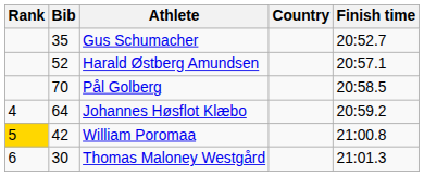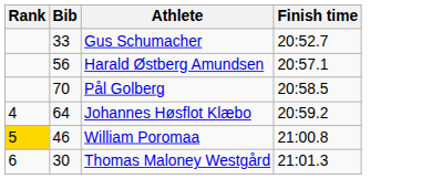- column: Country
Gus Schumacher | Bib: 35 -> 33
Harald Østberg Amundsen | Bib: 52 -> 56
William Poromaa | Bib: 42 -> 46
